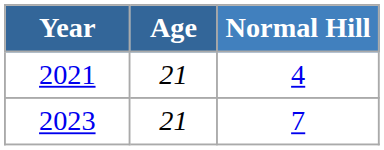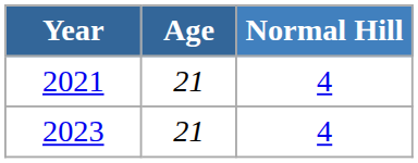2023 | Normal Hill: 7 -> 4
